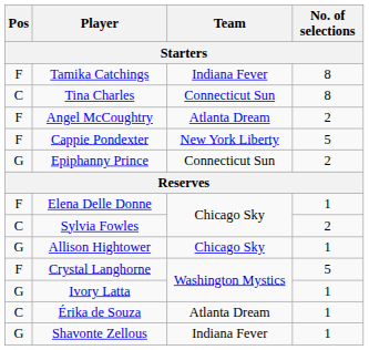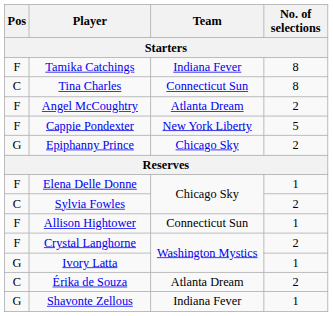Epiphanny Prince | Team: Connecticut Sun -> Chicago Sky
Allison Hightower | Pos: G -> F
Allison Hightower | Team: Chicago Sky -> Connecticut Sun
Crystal Langhorne | No. of selections: 5 -> 2
Érika de Souza | No. of selections: 1 -> 2
